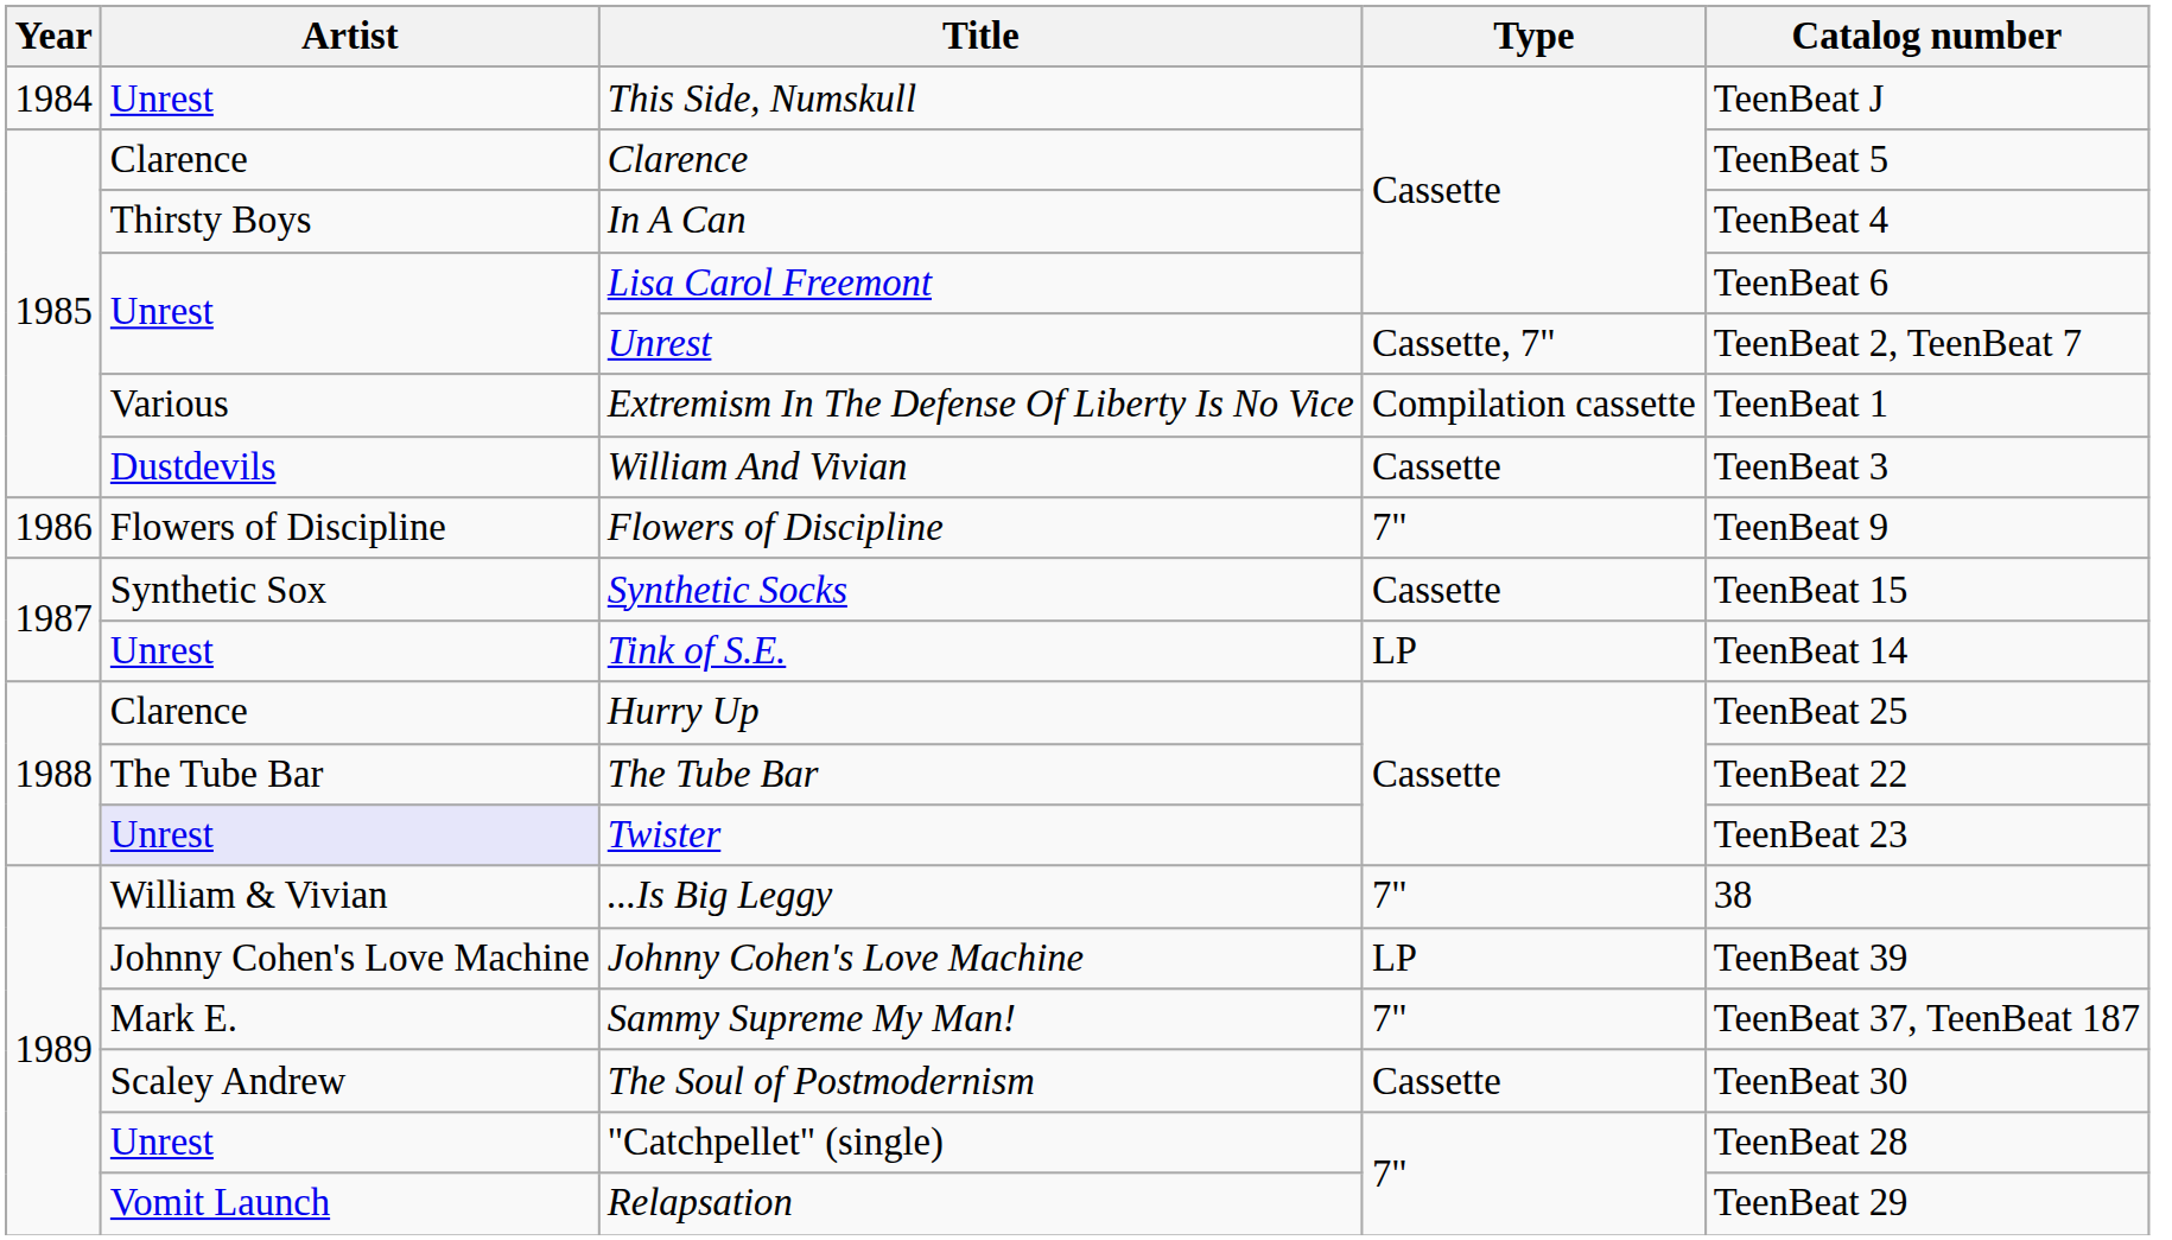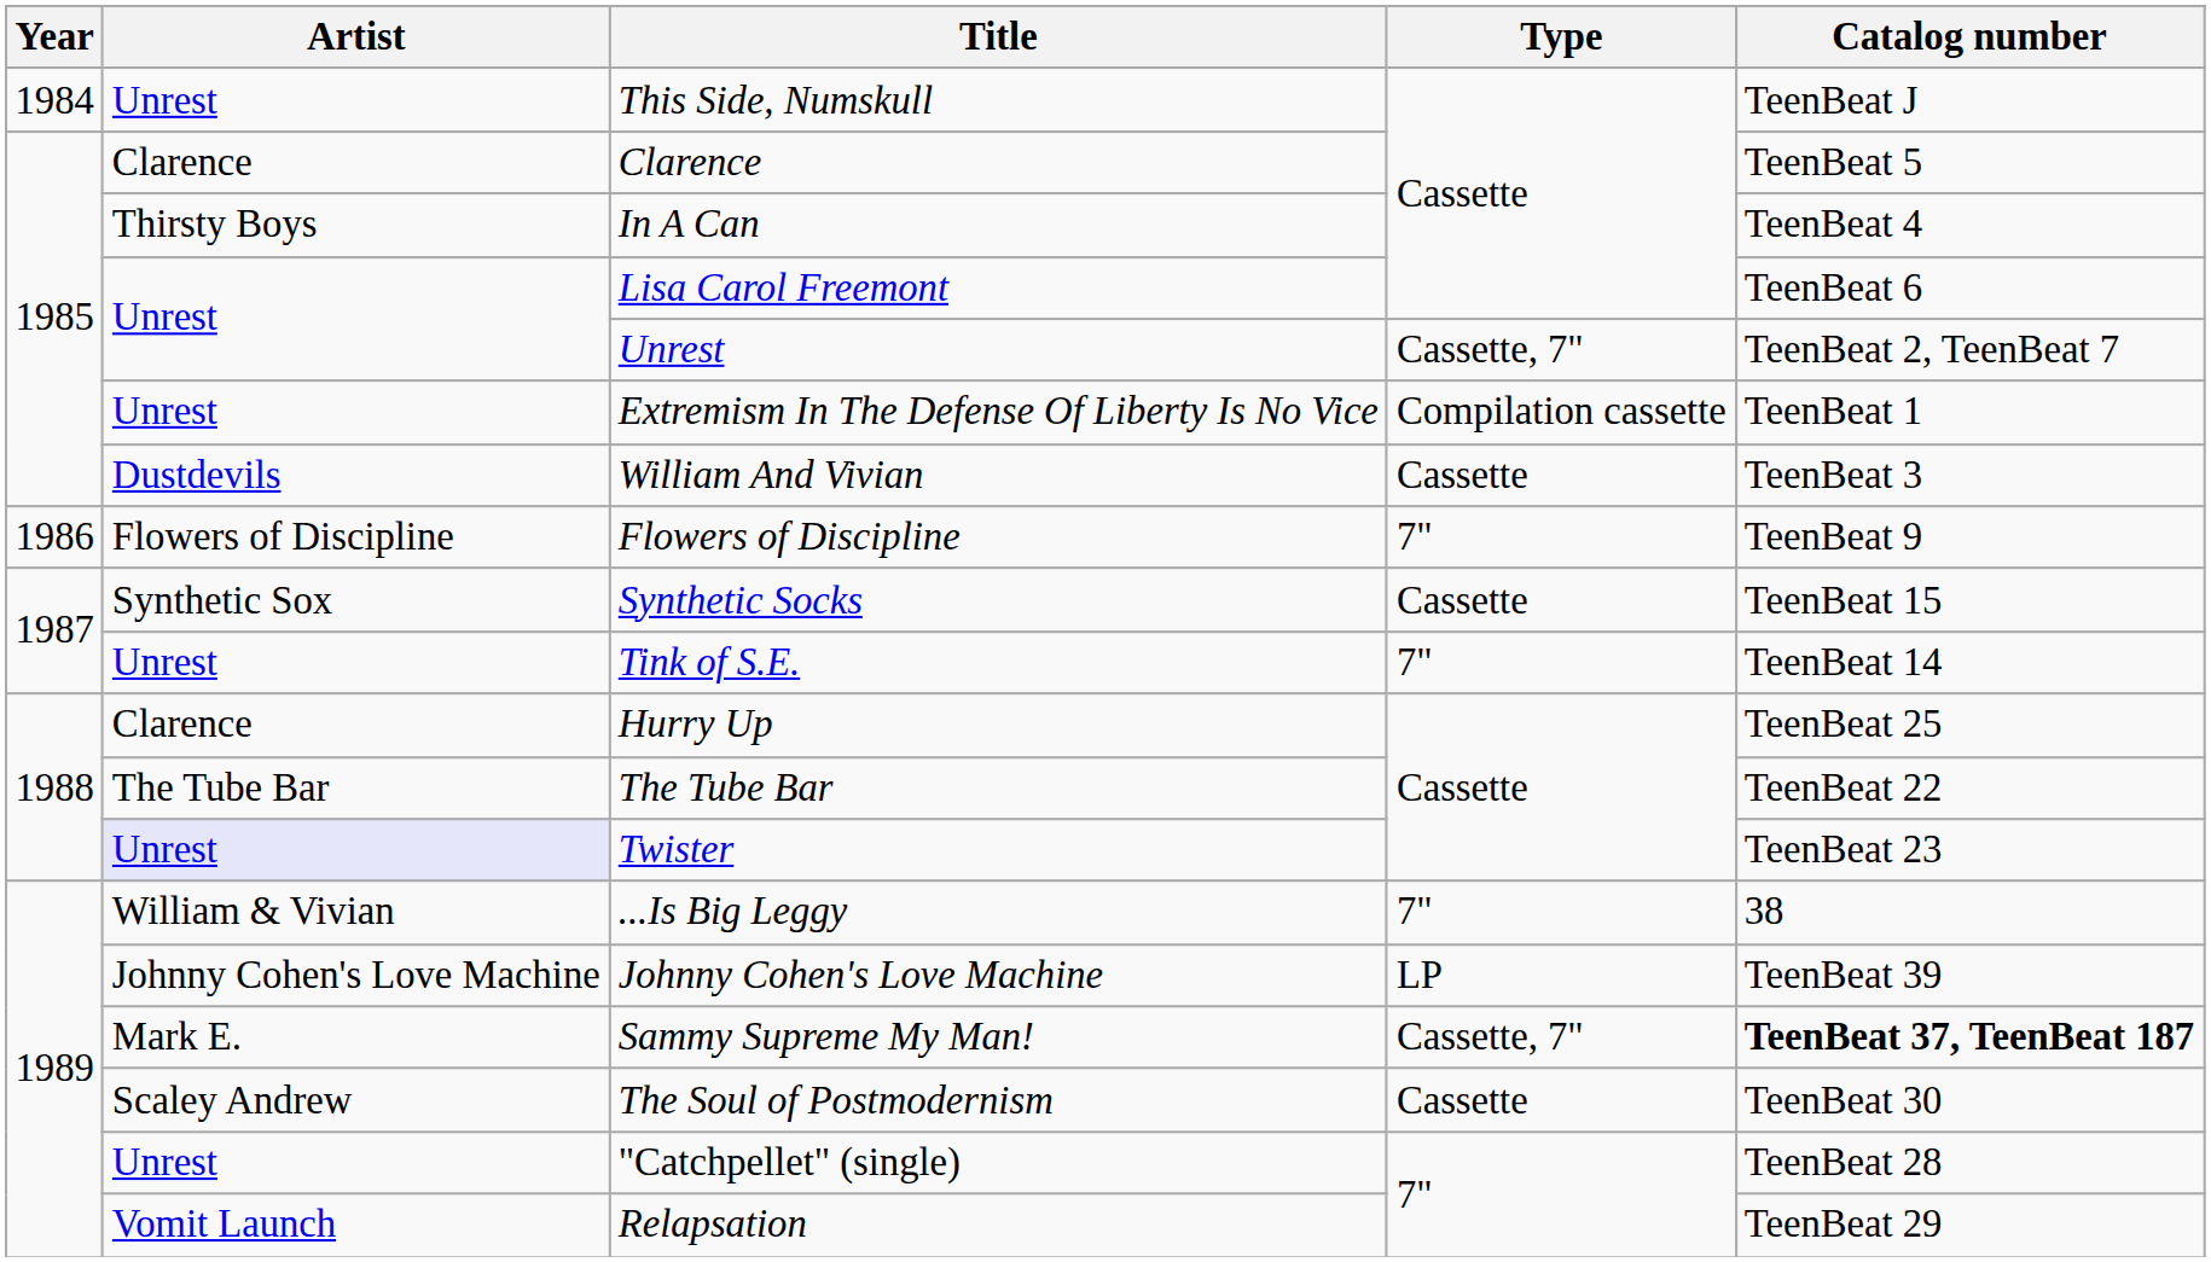Extremism In The Defense Of Liberty Is No Vice | Artist: Various -> Unrest
Tink of S.E. | Type: LP -> 7"
Sammy Supreme My Man! | Type: 7" -> Cassette, 7"
Sammy Supreme My Man! | Catalog number: normal -> bold
